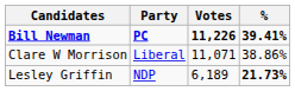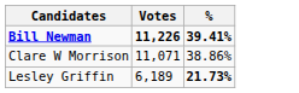- column: Party | PC | Liberal | NDP
